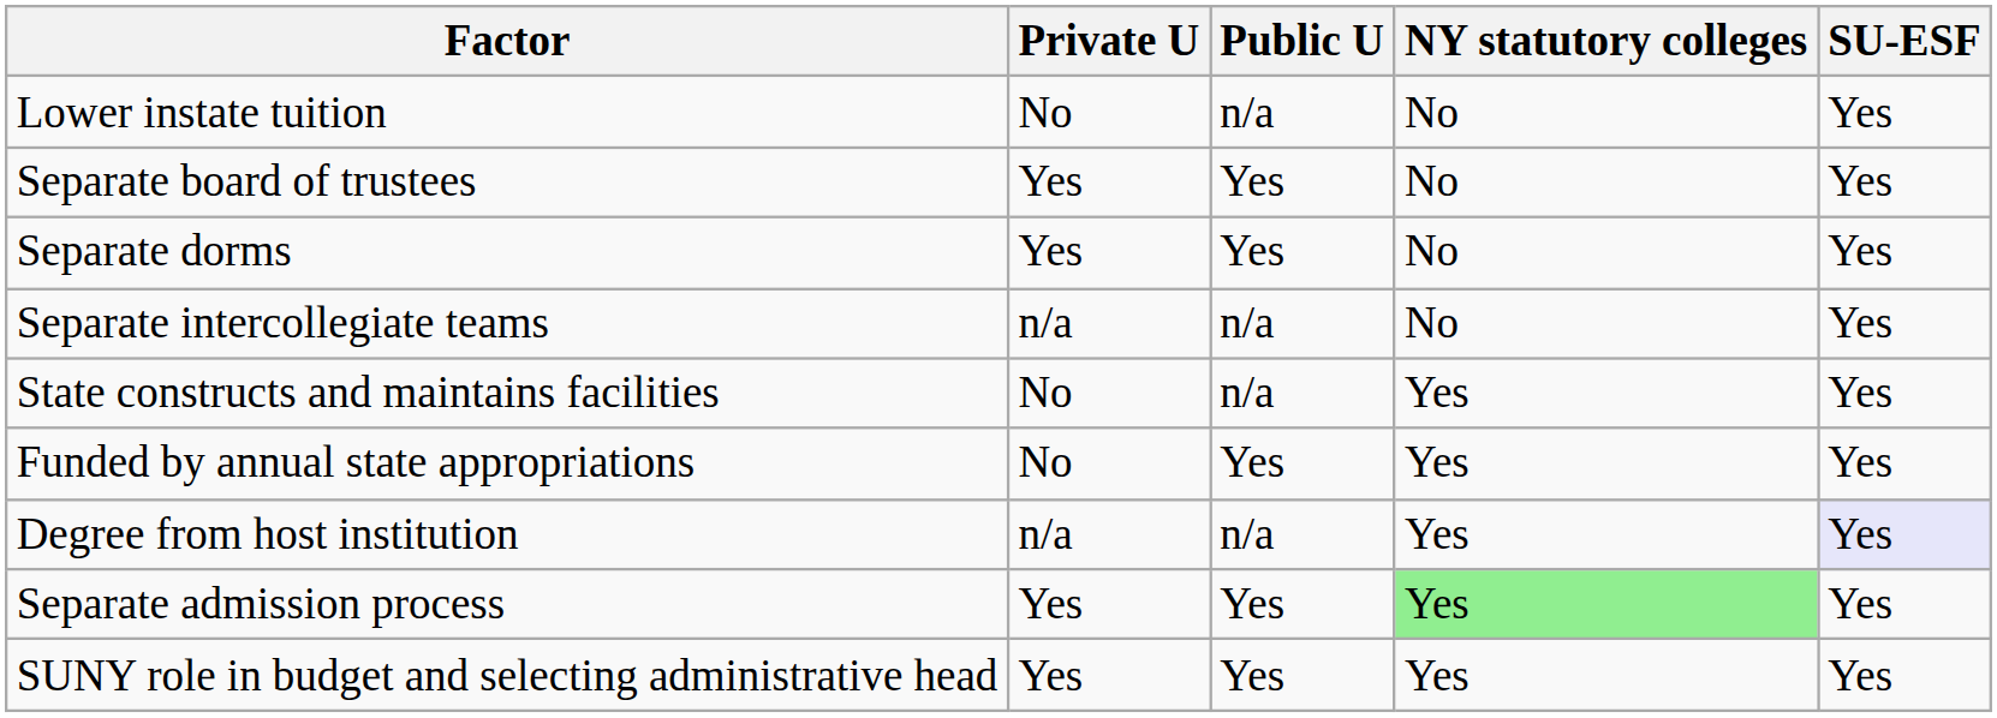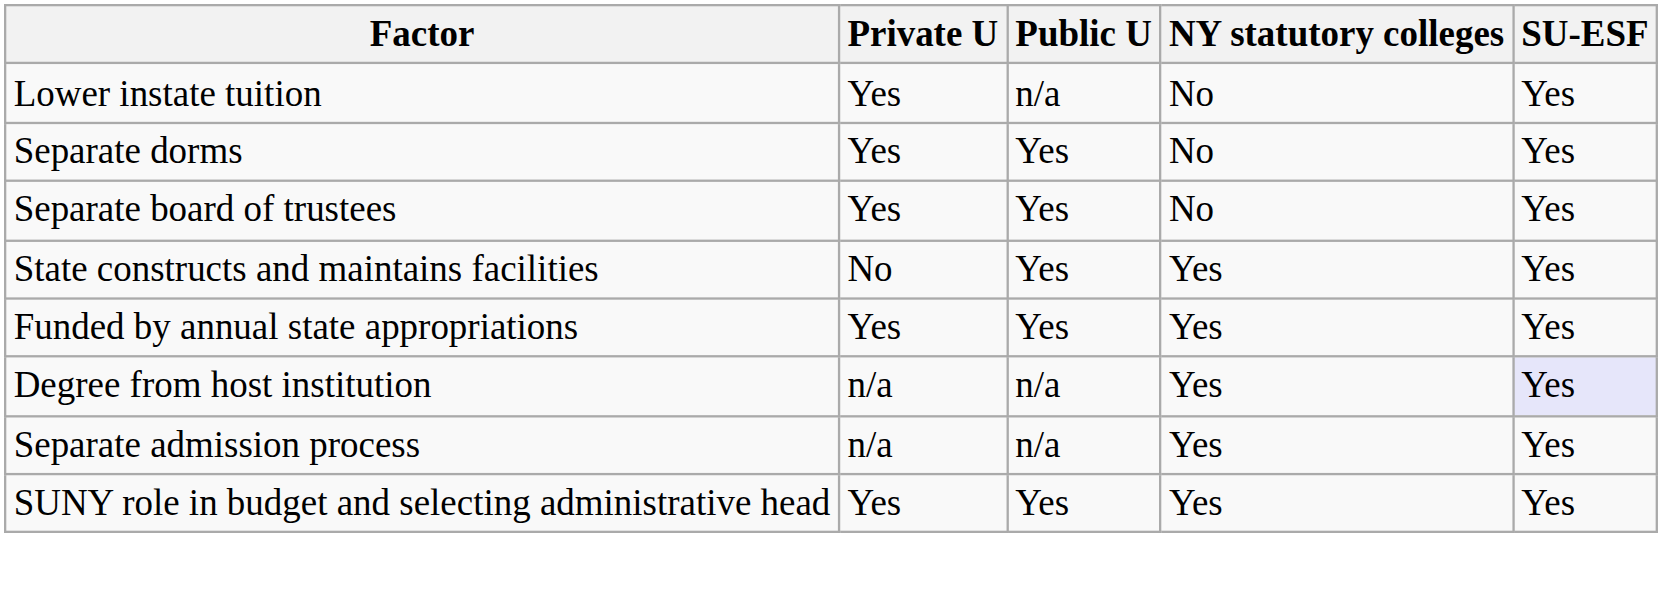Lower instate tuition | Private U: No -> Yes
rows swapped: Separate board of trustees <-> Separate dorms
- row: Separate intercollegiate teams | n/a | n/a | No | Yes
State constructs and maintains facilities | Public U: n/a -> Yes
Funded by annual state appropriations | Private U: No -> Yes
Separate admission process | Private U: Yes -> n/a
Separate admission process | Public U: Yes -> n/a
Separate admission process | NY statutory colleges: lightgreen background -> no background
